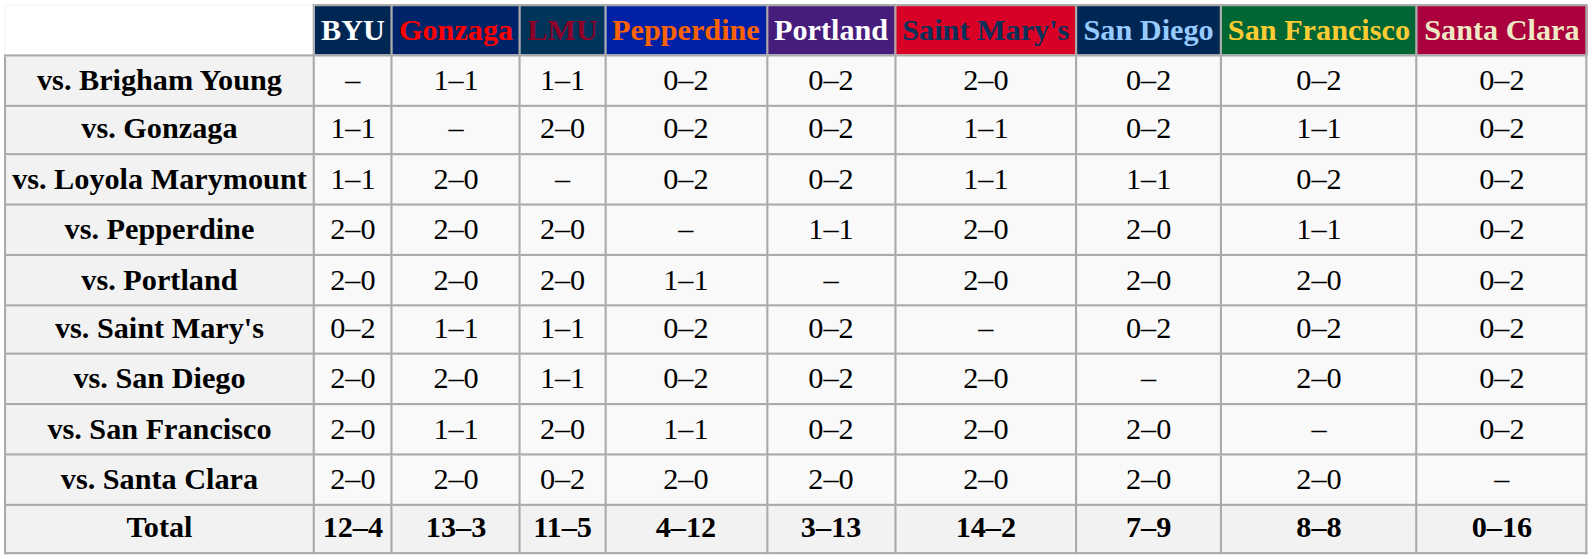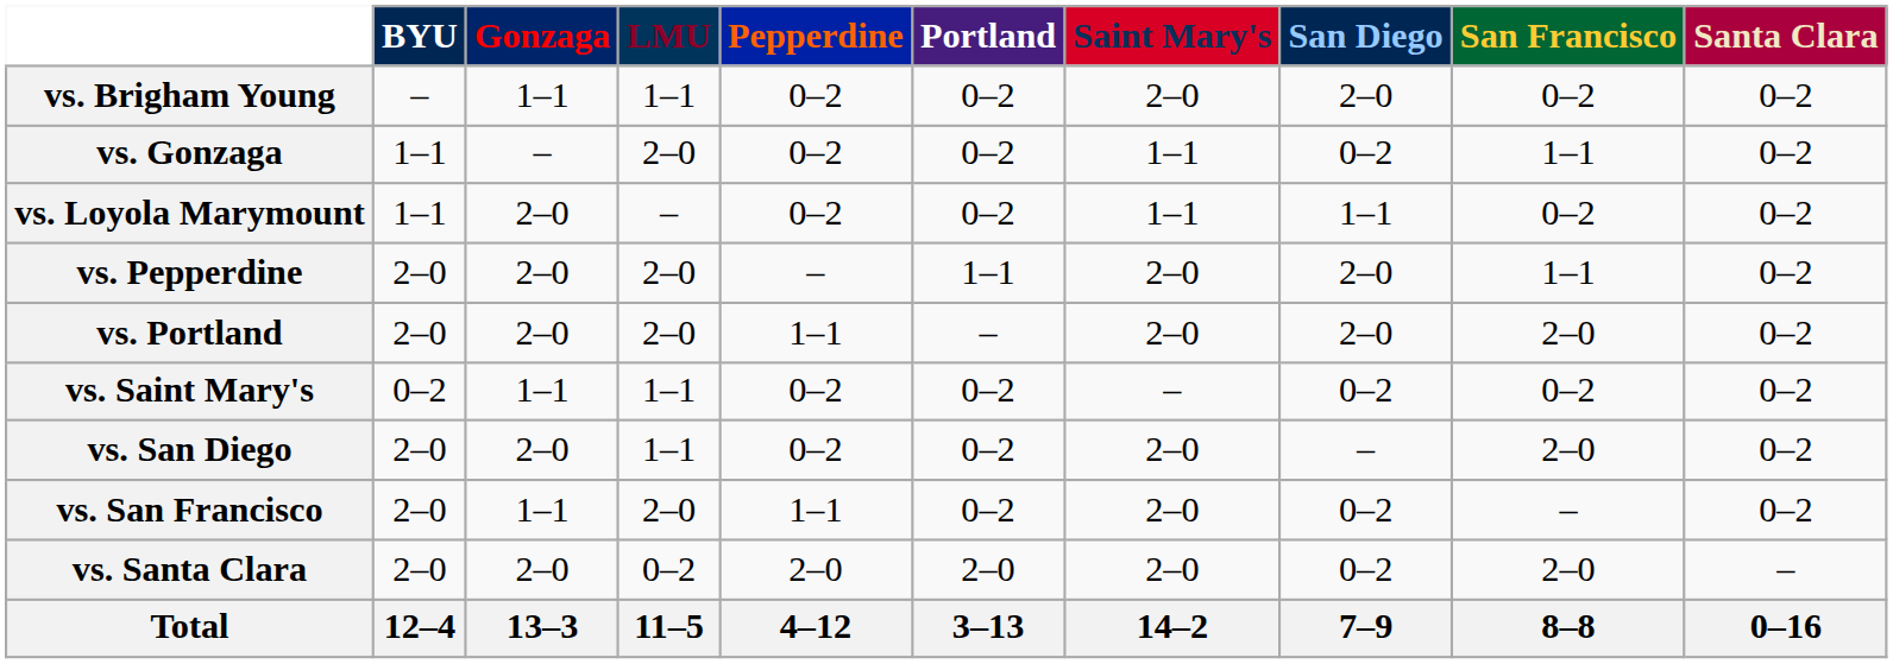vs. Brigham Young | San Diego: 0–2 -> 2–0
vs. San Francisco | San Diego: 2–0 -> 0–2
vs. Santa Clara | San Diego: 2–0 -> 0–2
